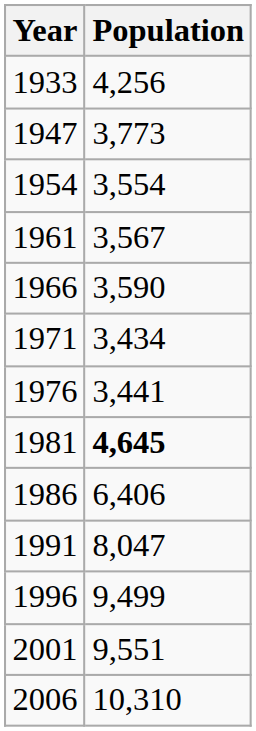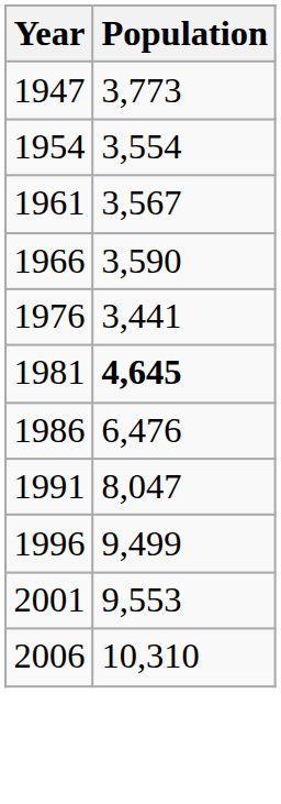- row: 1933 | 4,256
- row: 1971 | 3,434
1986 | Population: 6,406 -> 6,476
2001 | Population: 9,551 -> 9,553
